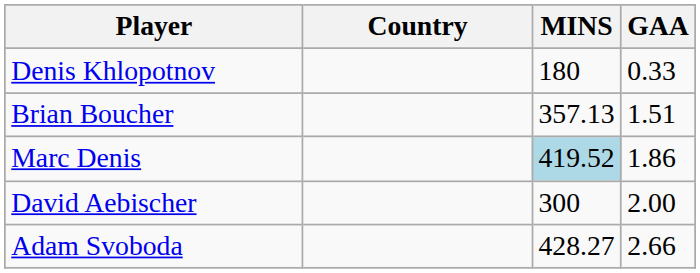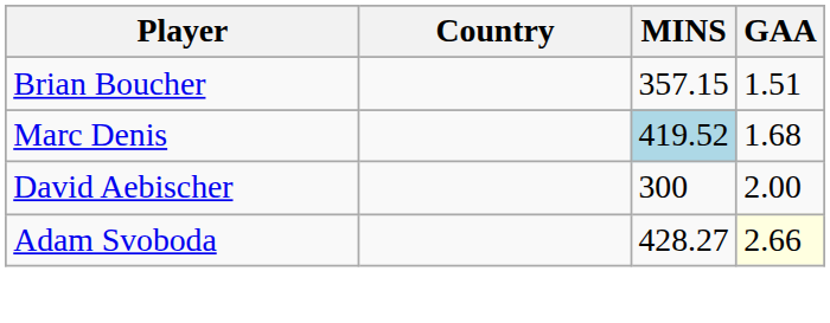- row: Denis Khlopotnov | 180 | 0.33
Brian Boucher | MINS: 357.13 -> 357.15
Marc Denis | GAA: 1.86 -> 1.68
Adam Svoboda | GAA: no background -> lightyellow background
